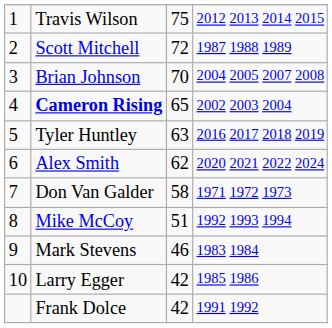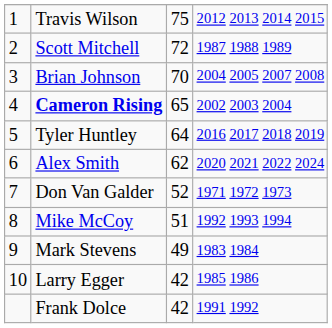Tyler Huntley | column 3: 63 -> 64
Don Van Galder | column 3: 58 -> 52
Mark Stevens | column 3: 46 -> 49
